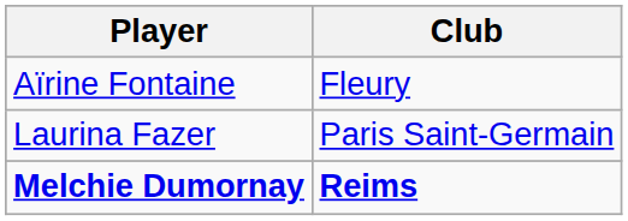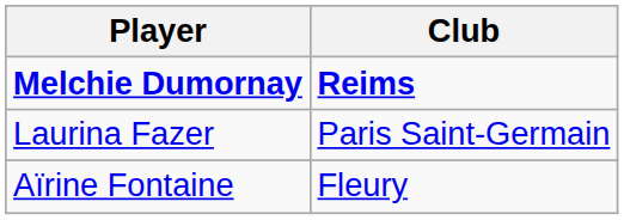rows swapped: Melchie Dumornay <-> Aïrine Fontaine
